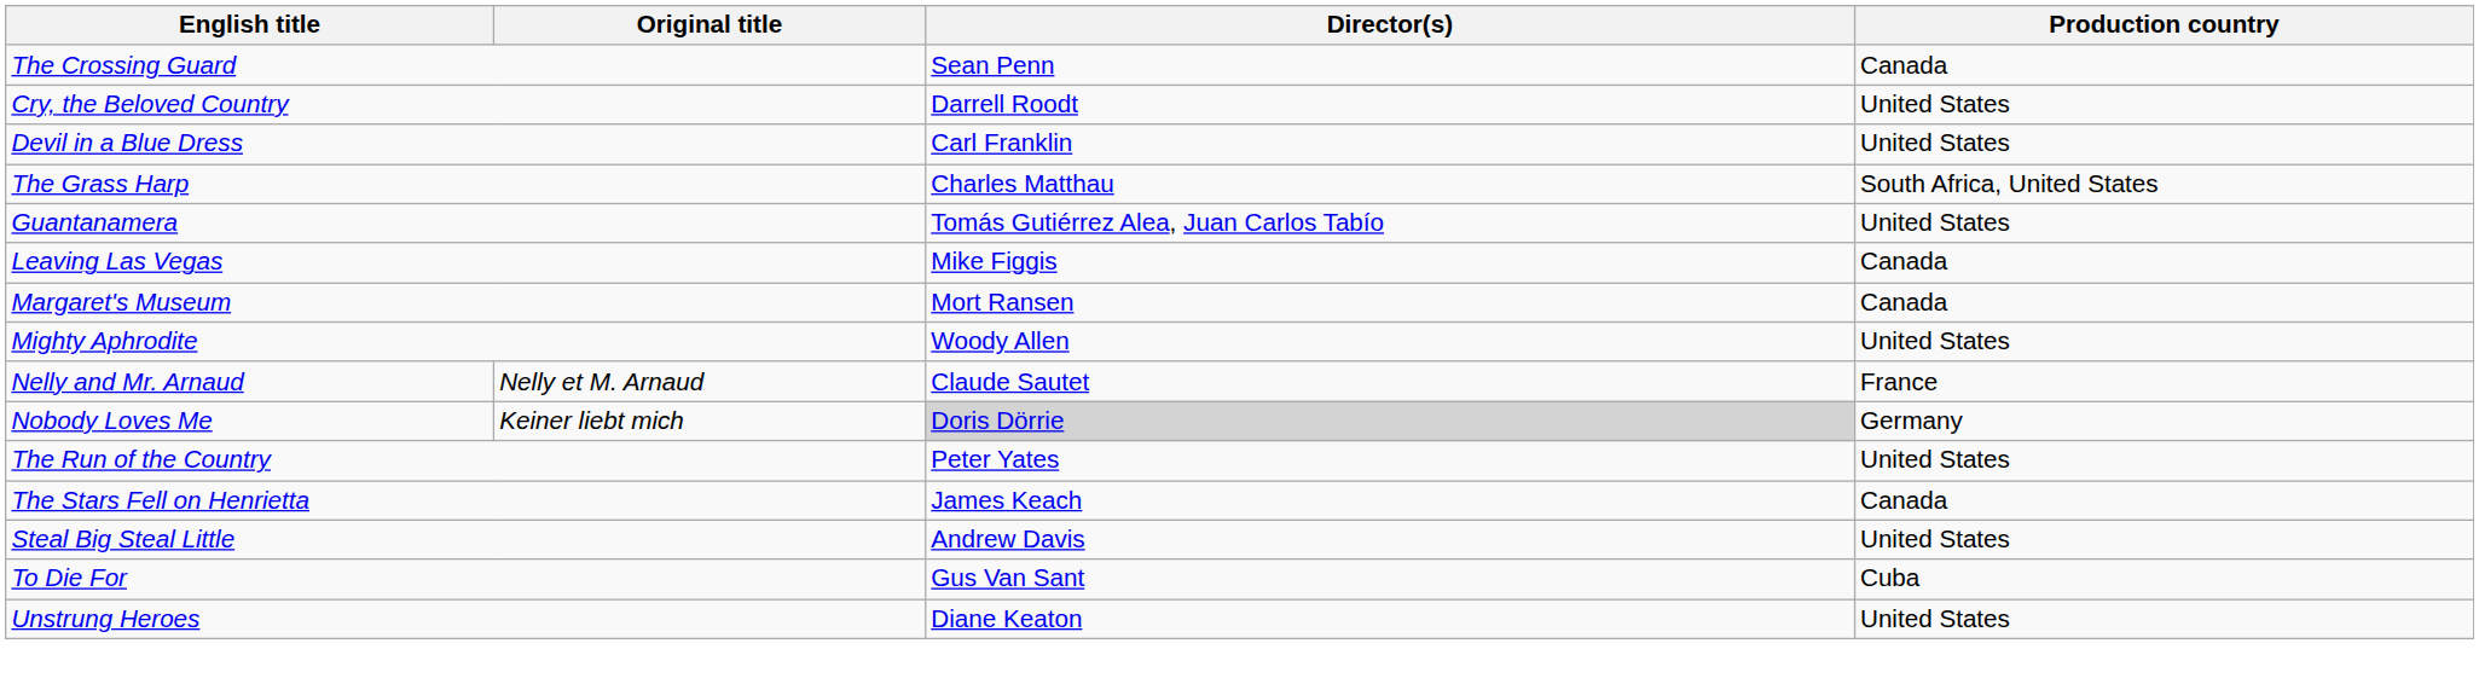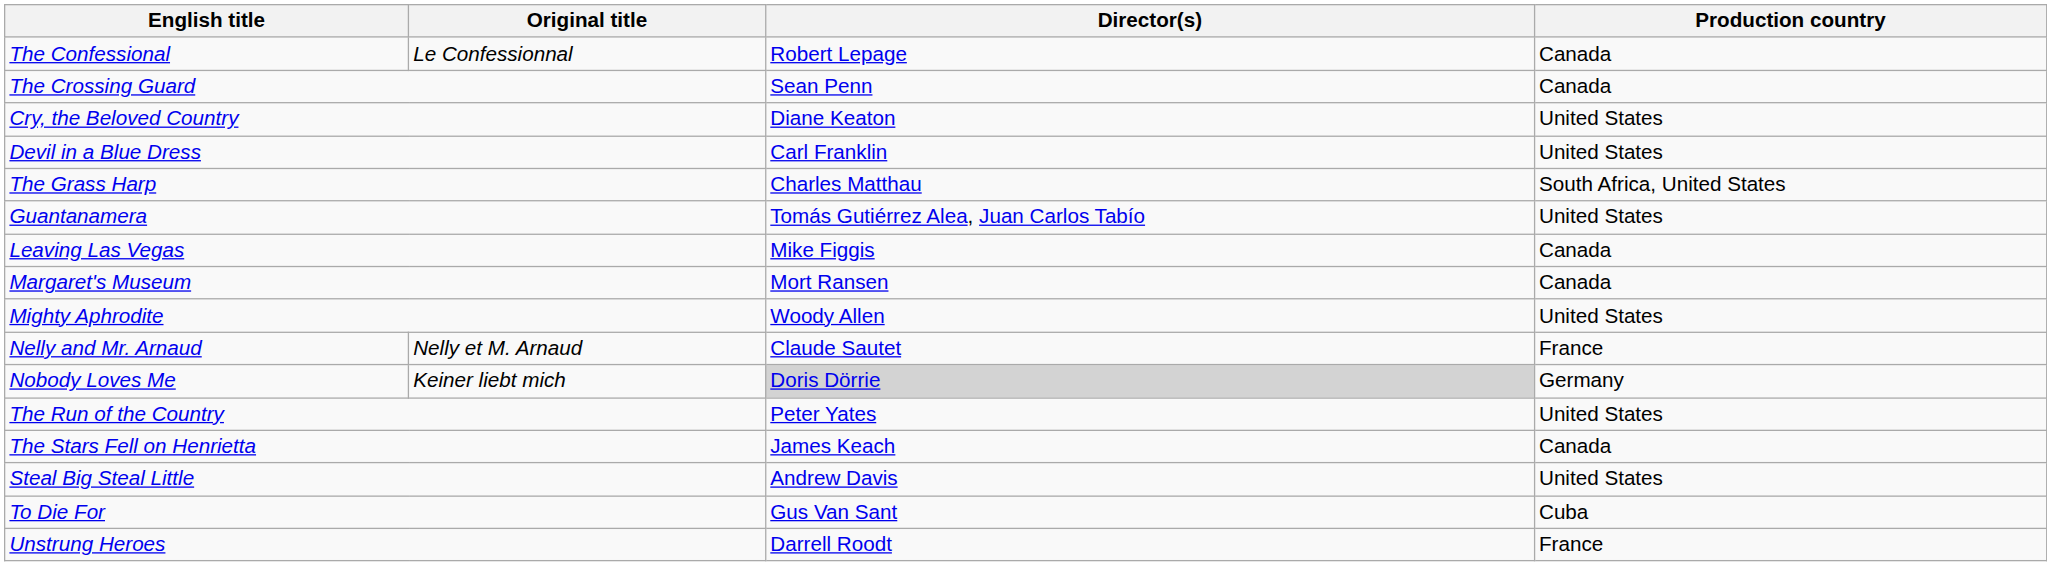+ row: The Confessional | Le Confessionnal | Robert Lepage | Canada
Cry, the Beloved Country | Director(s): Darrell Roodt -> Diane Keaton
Unstrung Heroes | Director(s): Diane Keaton -> Darrell Roodt
Unstrung Heroes | Production country: United States -> France
